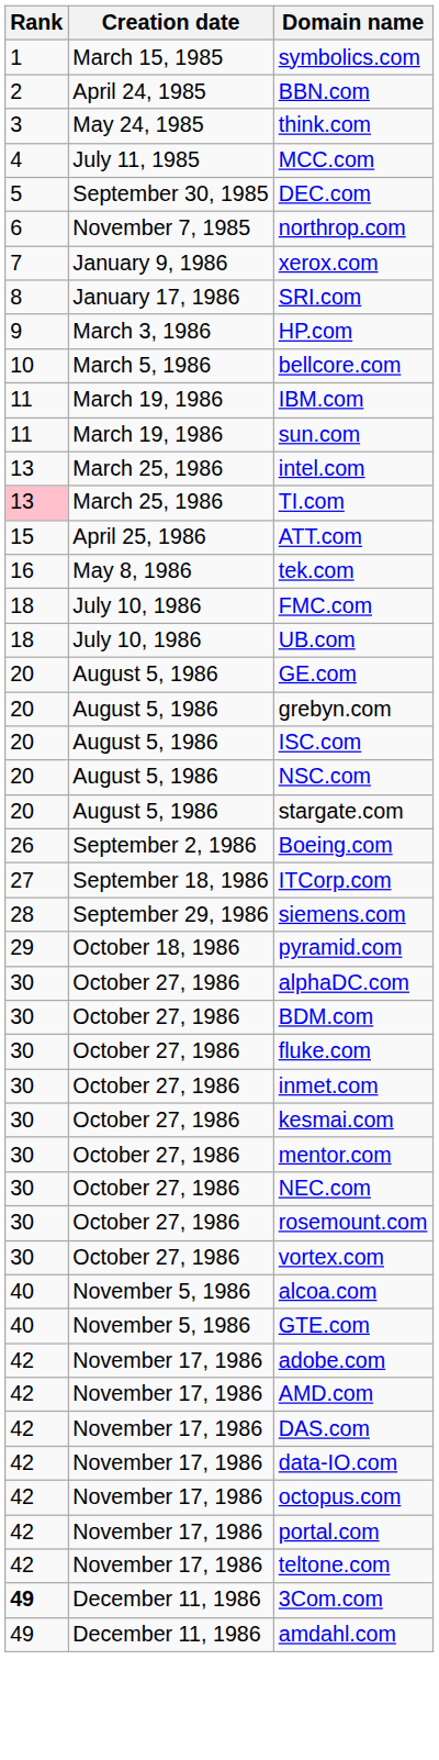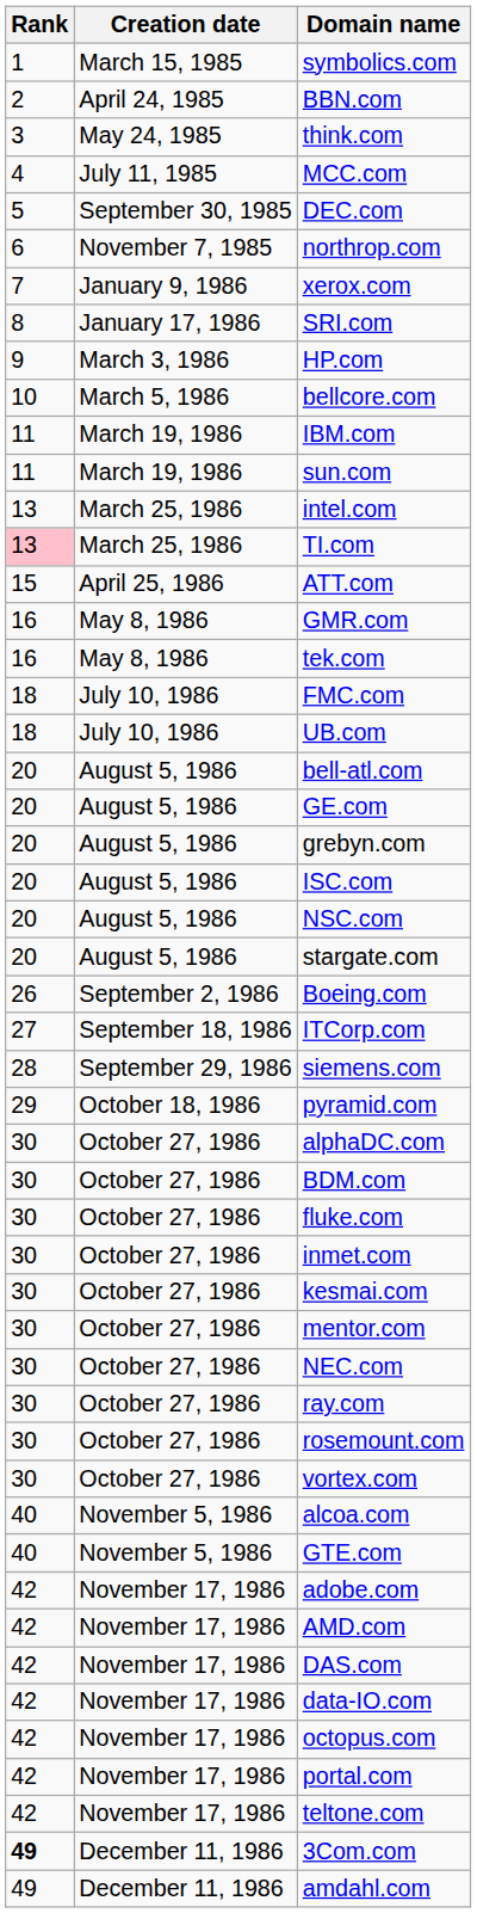+ row: 16 | May 8, 1986 | GMR.com
+ row: 20 | August 5, 1986 | bell-atl.com
+ row: 30 | October 27, 1986 | ray.com
